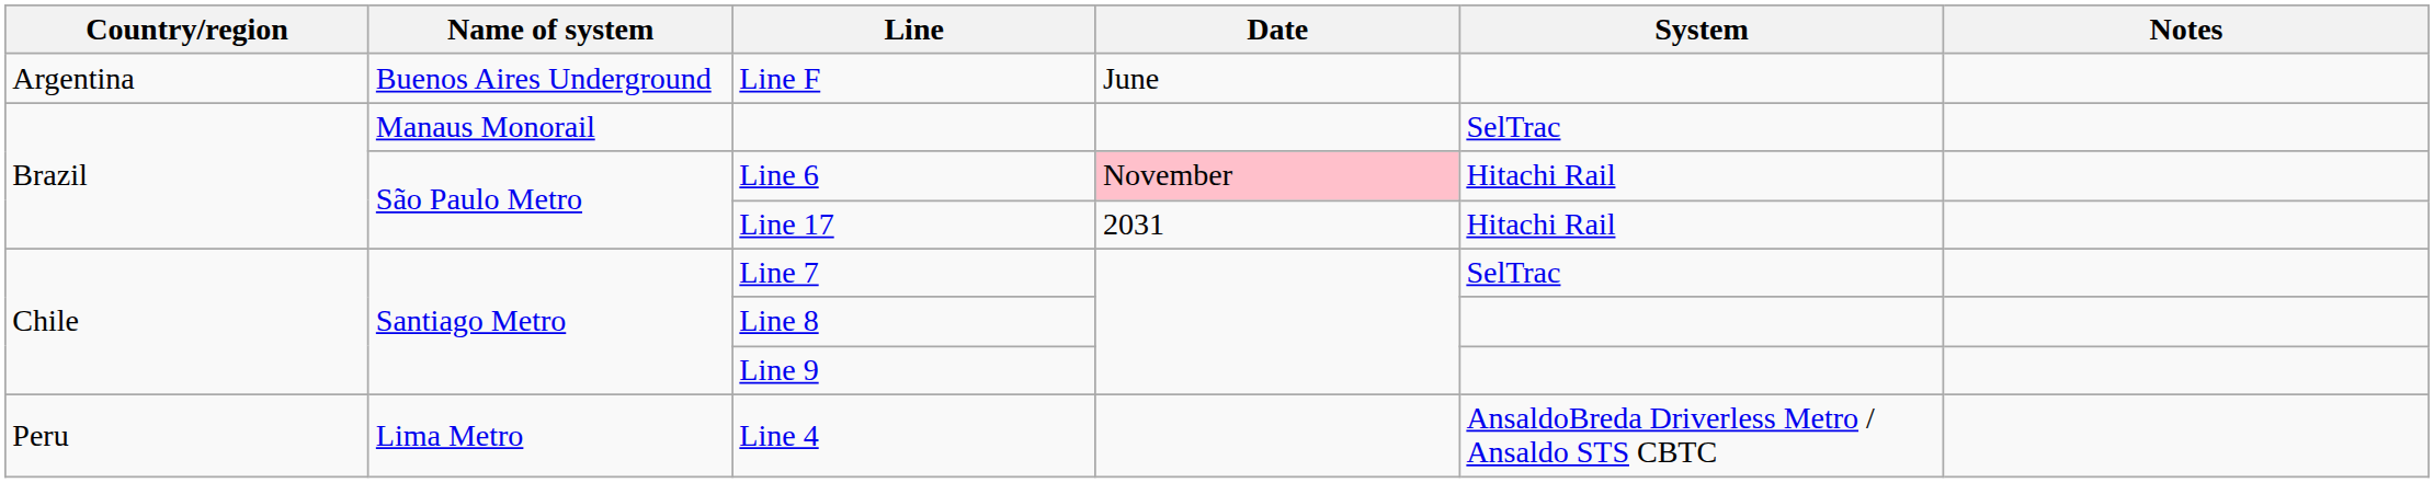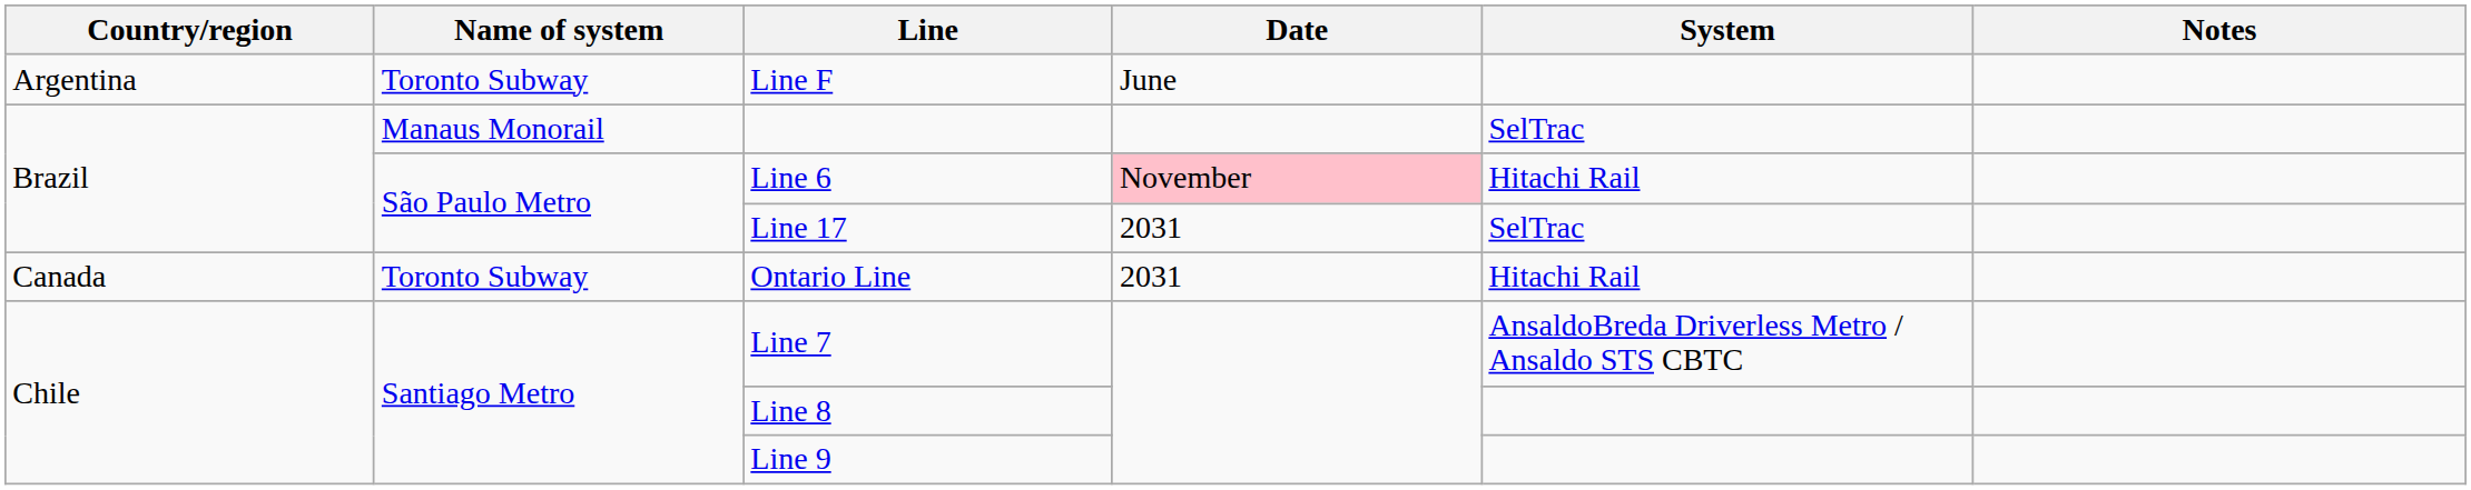Line F | Name of system: Buenos Aires Underground -> Toronto Subway
Line 17 | System: Hitachi Rail -> SelTrac
+ row: Canada | Toronto Subway | Ontario Line | 2031 | Hitachi Rail
Line 7 | System: SelTrac -> AnsaldoBreda Driverless Metro / Ansaldo STS CBTC
- row: Peru | Lima Metro | Line 4 | AnsaldoBreda Driverless Metro / Ansaldo STS CBTC
